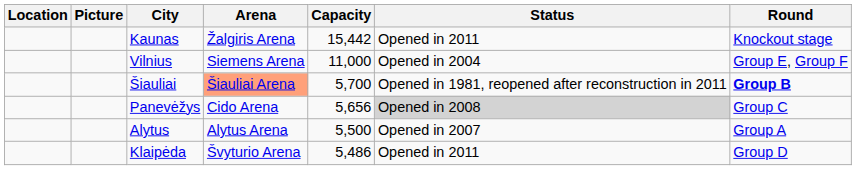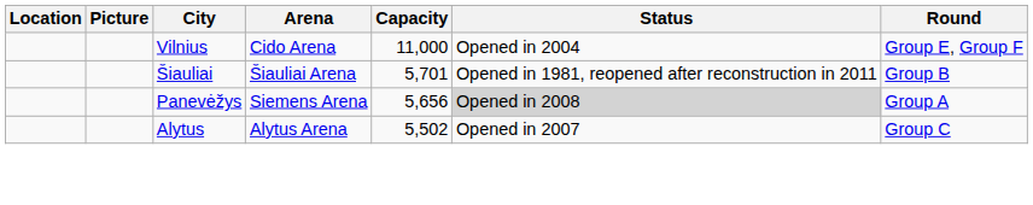- row: Kaunas | Žalgiris Arena | 15,442 | Opened in 2011 | Knockout stage
Vilnius | Arena: Siemens Arena -> Cido Arena
Šiauliai | Arena: lightsalmon background -> no background
Šiauliai | Capacity: 5,700 -> 5,701
Šiauliai | Round: bold -> normal
Panevėžys | Arena: Cido Arena -> Siemens Arena
Panevėžys | Round: Group C -> Group A
Alytus | Capacity: 5,500 -> 5,502
Alytus | Round: Group A -> Group C
- row: Klaipėda | Švyturio Arena | 5,486 | Opened in 2011 | Group D
